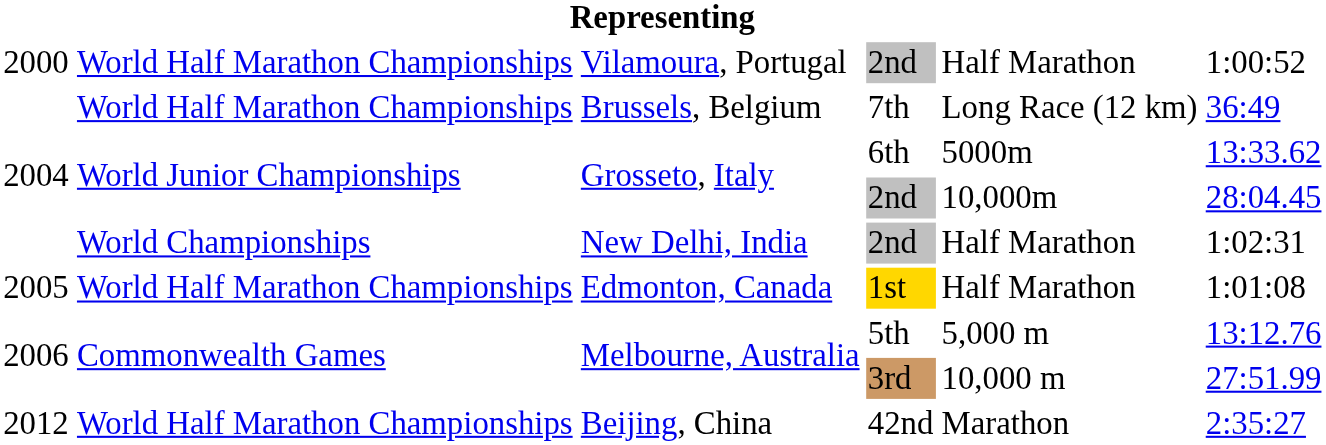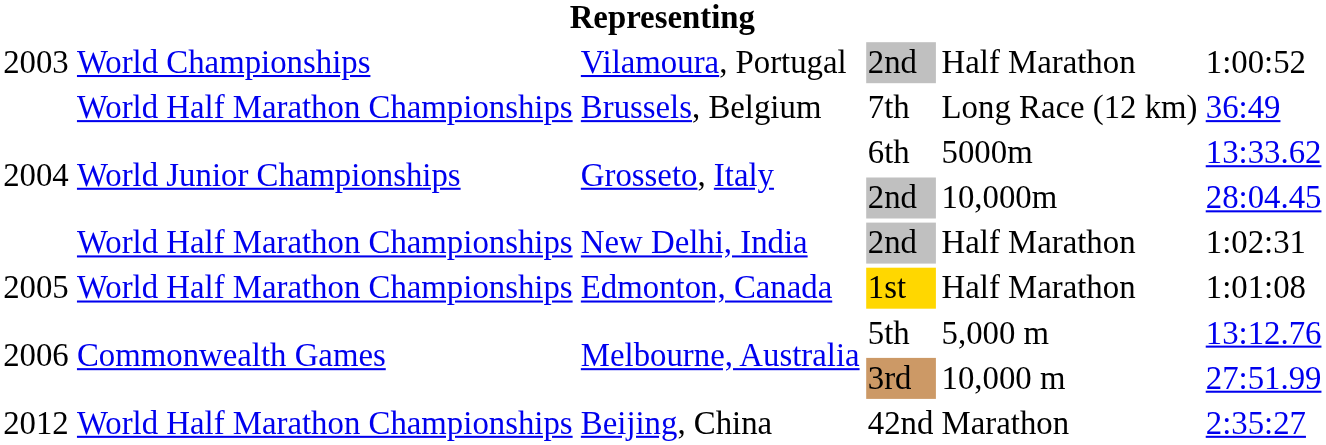Vilamoura, Portugal | column 1: 2000 -> 2003
Vilamoura, Portugal | column 2: World Half Marathon Championships -> World Championships
New Delhi, India | column 2: World Championships -> World Half Marathon Championships
